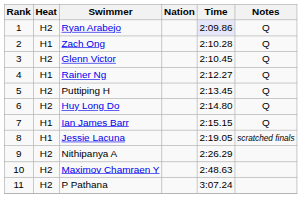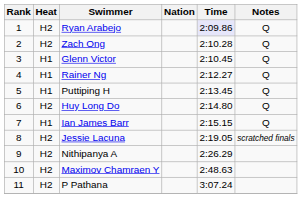Zach Ong | Heat: H1 -> H2
Glenn Victor | Heat: H2 -> H1
Puttiping H | Heat: H2 -> H1
Jessie Lacuna | Heat: H1 -> H2
